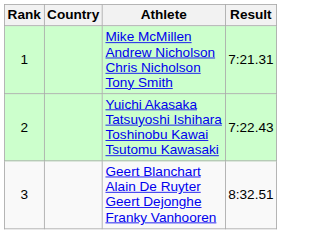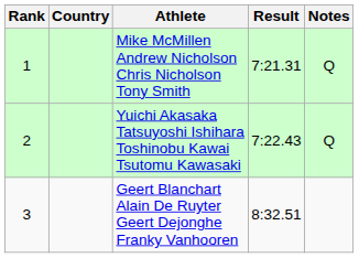+ column: Notes | Q | Q
